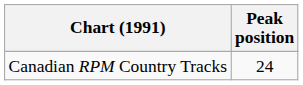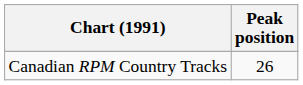Canadian RPM Country Tracks | Peak position: 24 -> 26
